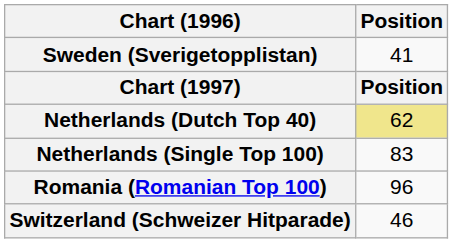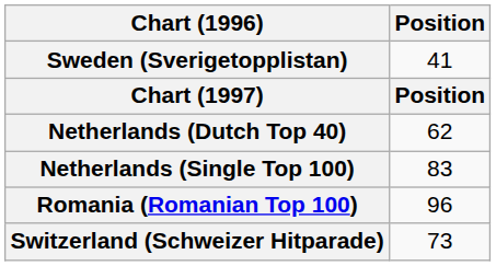Netherlands (Dutch Top 40) | Position: khaki background -> no background
Switzerland (Schweizer Hitparade) | Position: 46 -> 73
